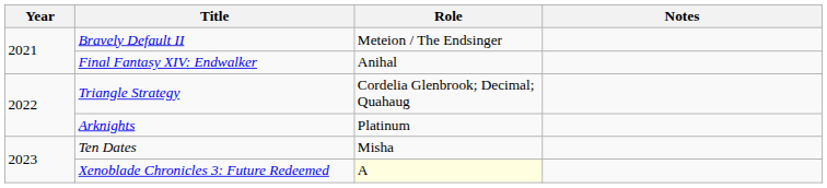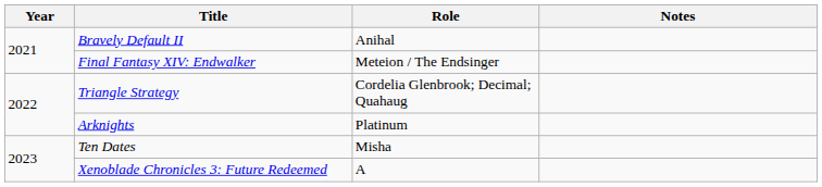Bravely Default II | Role: Meteion / The Endsinger -> Anihal
Final Fantasy XIV: Endwalker | Role: Anihal -> Meteion / The Endsinger
Xenoblade Chronicles 3: Future Redeemed | Role: lightyellow background -> no background
